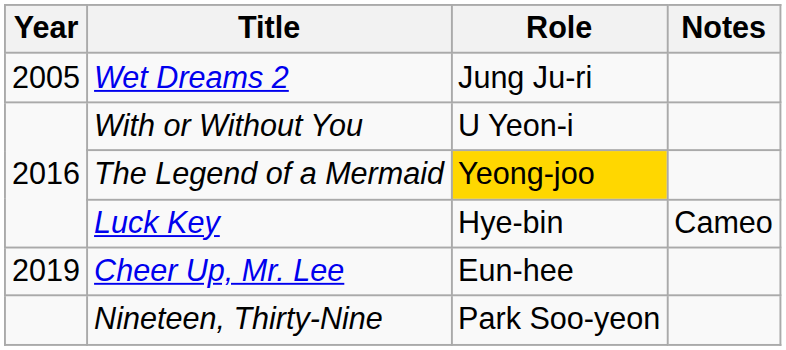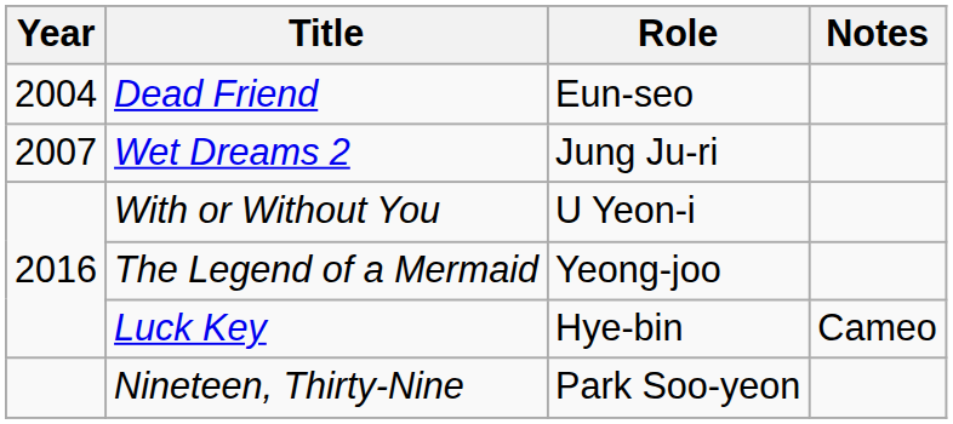+ row: 2004 | Dead Friend | Eun-seo
Wet Dreams 2 | Year: 2005 -> 2007
The Legend of a Mermaid | Role: gold background -> no background
- row: 2019 | Cheer Up, Mr. Lee | Eun-hee
